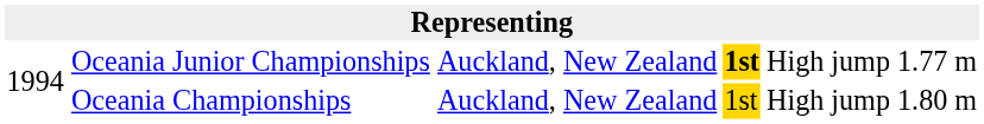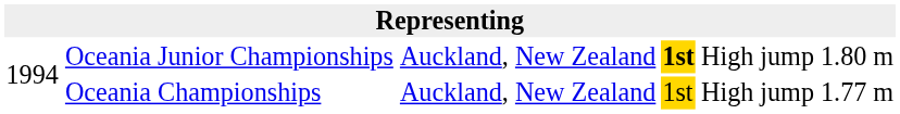Oceania Junior Championships | column 6: 1.77 m -> 1.80 m
Oceania Championships | column 6: 1.80 m -> 1.77 m
